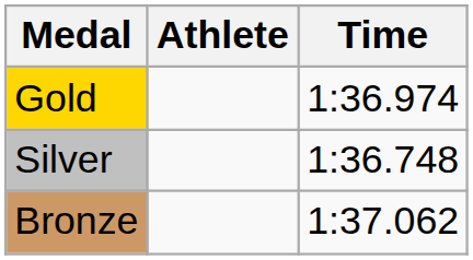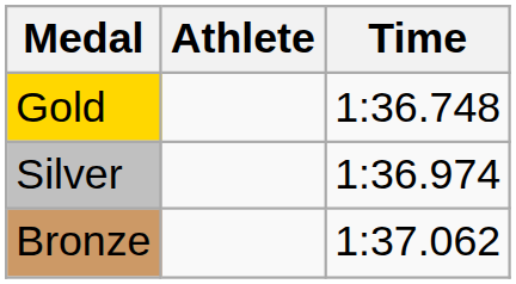Gold | Time: 1:36.974 -> 1:36.748
Silver | Time: 1:36.748 -> 1:36.974
